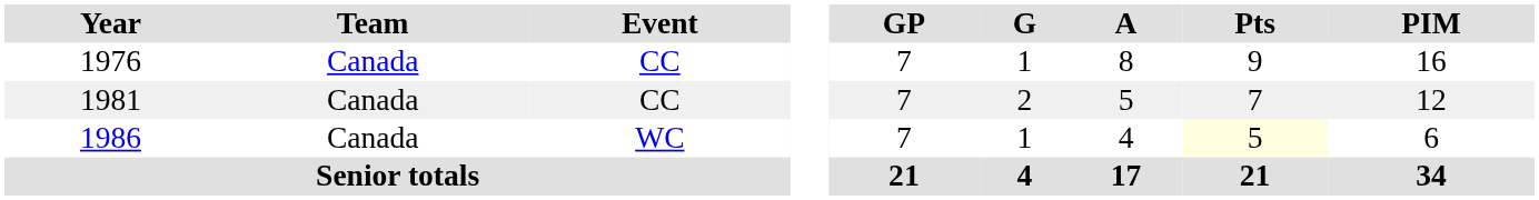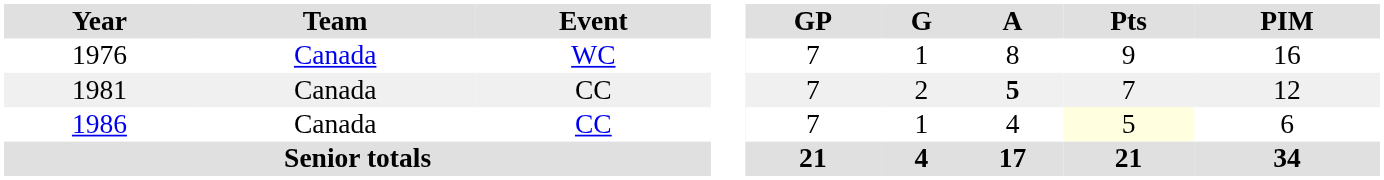1976 | Event: CC -> WC
1981 | A: normal -> bold
1986 | Event: WC -> CC
